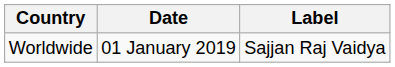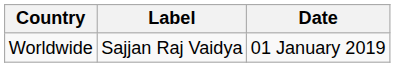columns swapped: Date <-> Label
